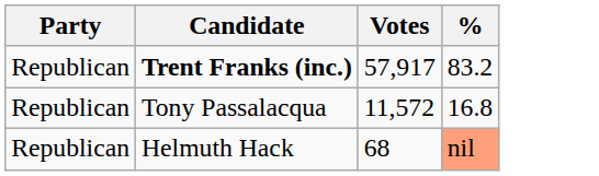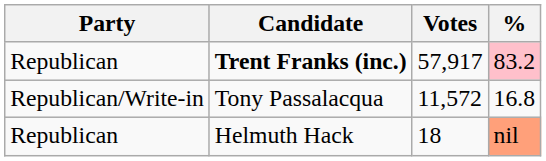Trent Franks (inc.) | %: no background -> pink background
Tony Passalacqua | Party: Republican -> Republican/Write-in
Helmuth Hack | Votes: 68 -> 18
